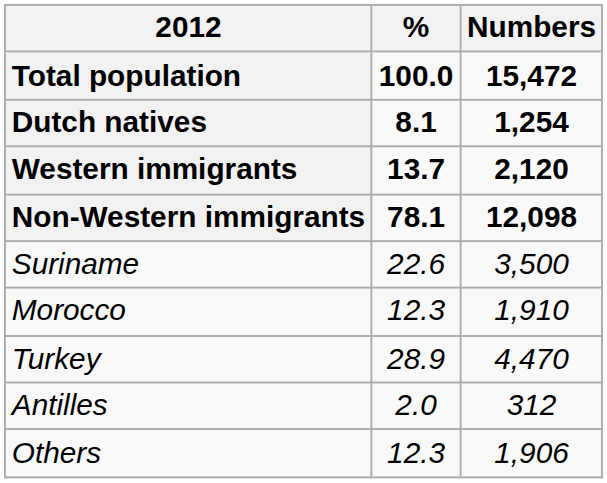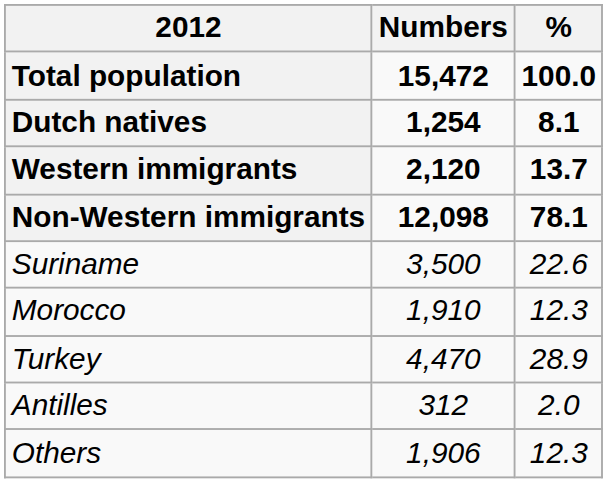columns swapped: Numbers <-> %
